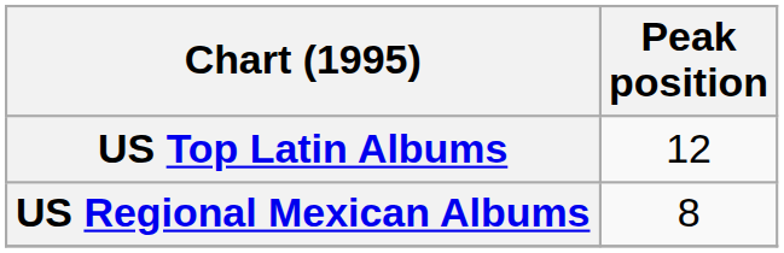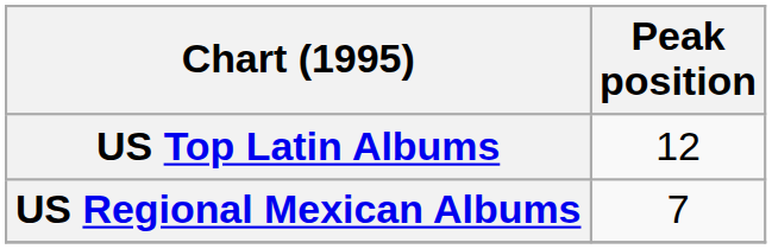US Regional Mexican Albums | Peak position: 8 -> 7
